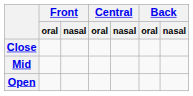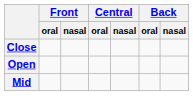rows swapped: Mid <-> Open
